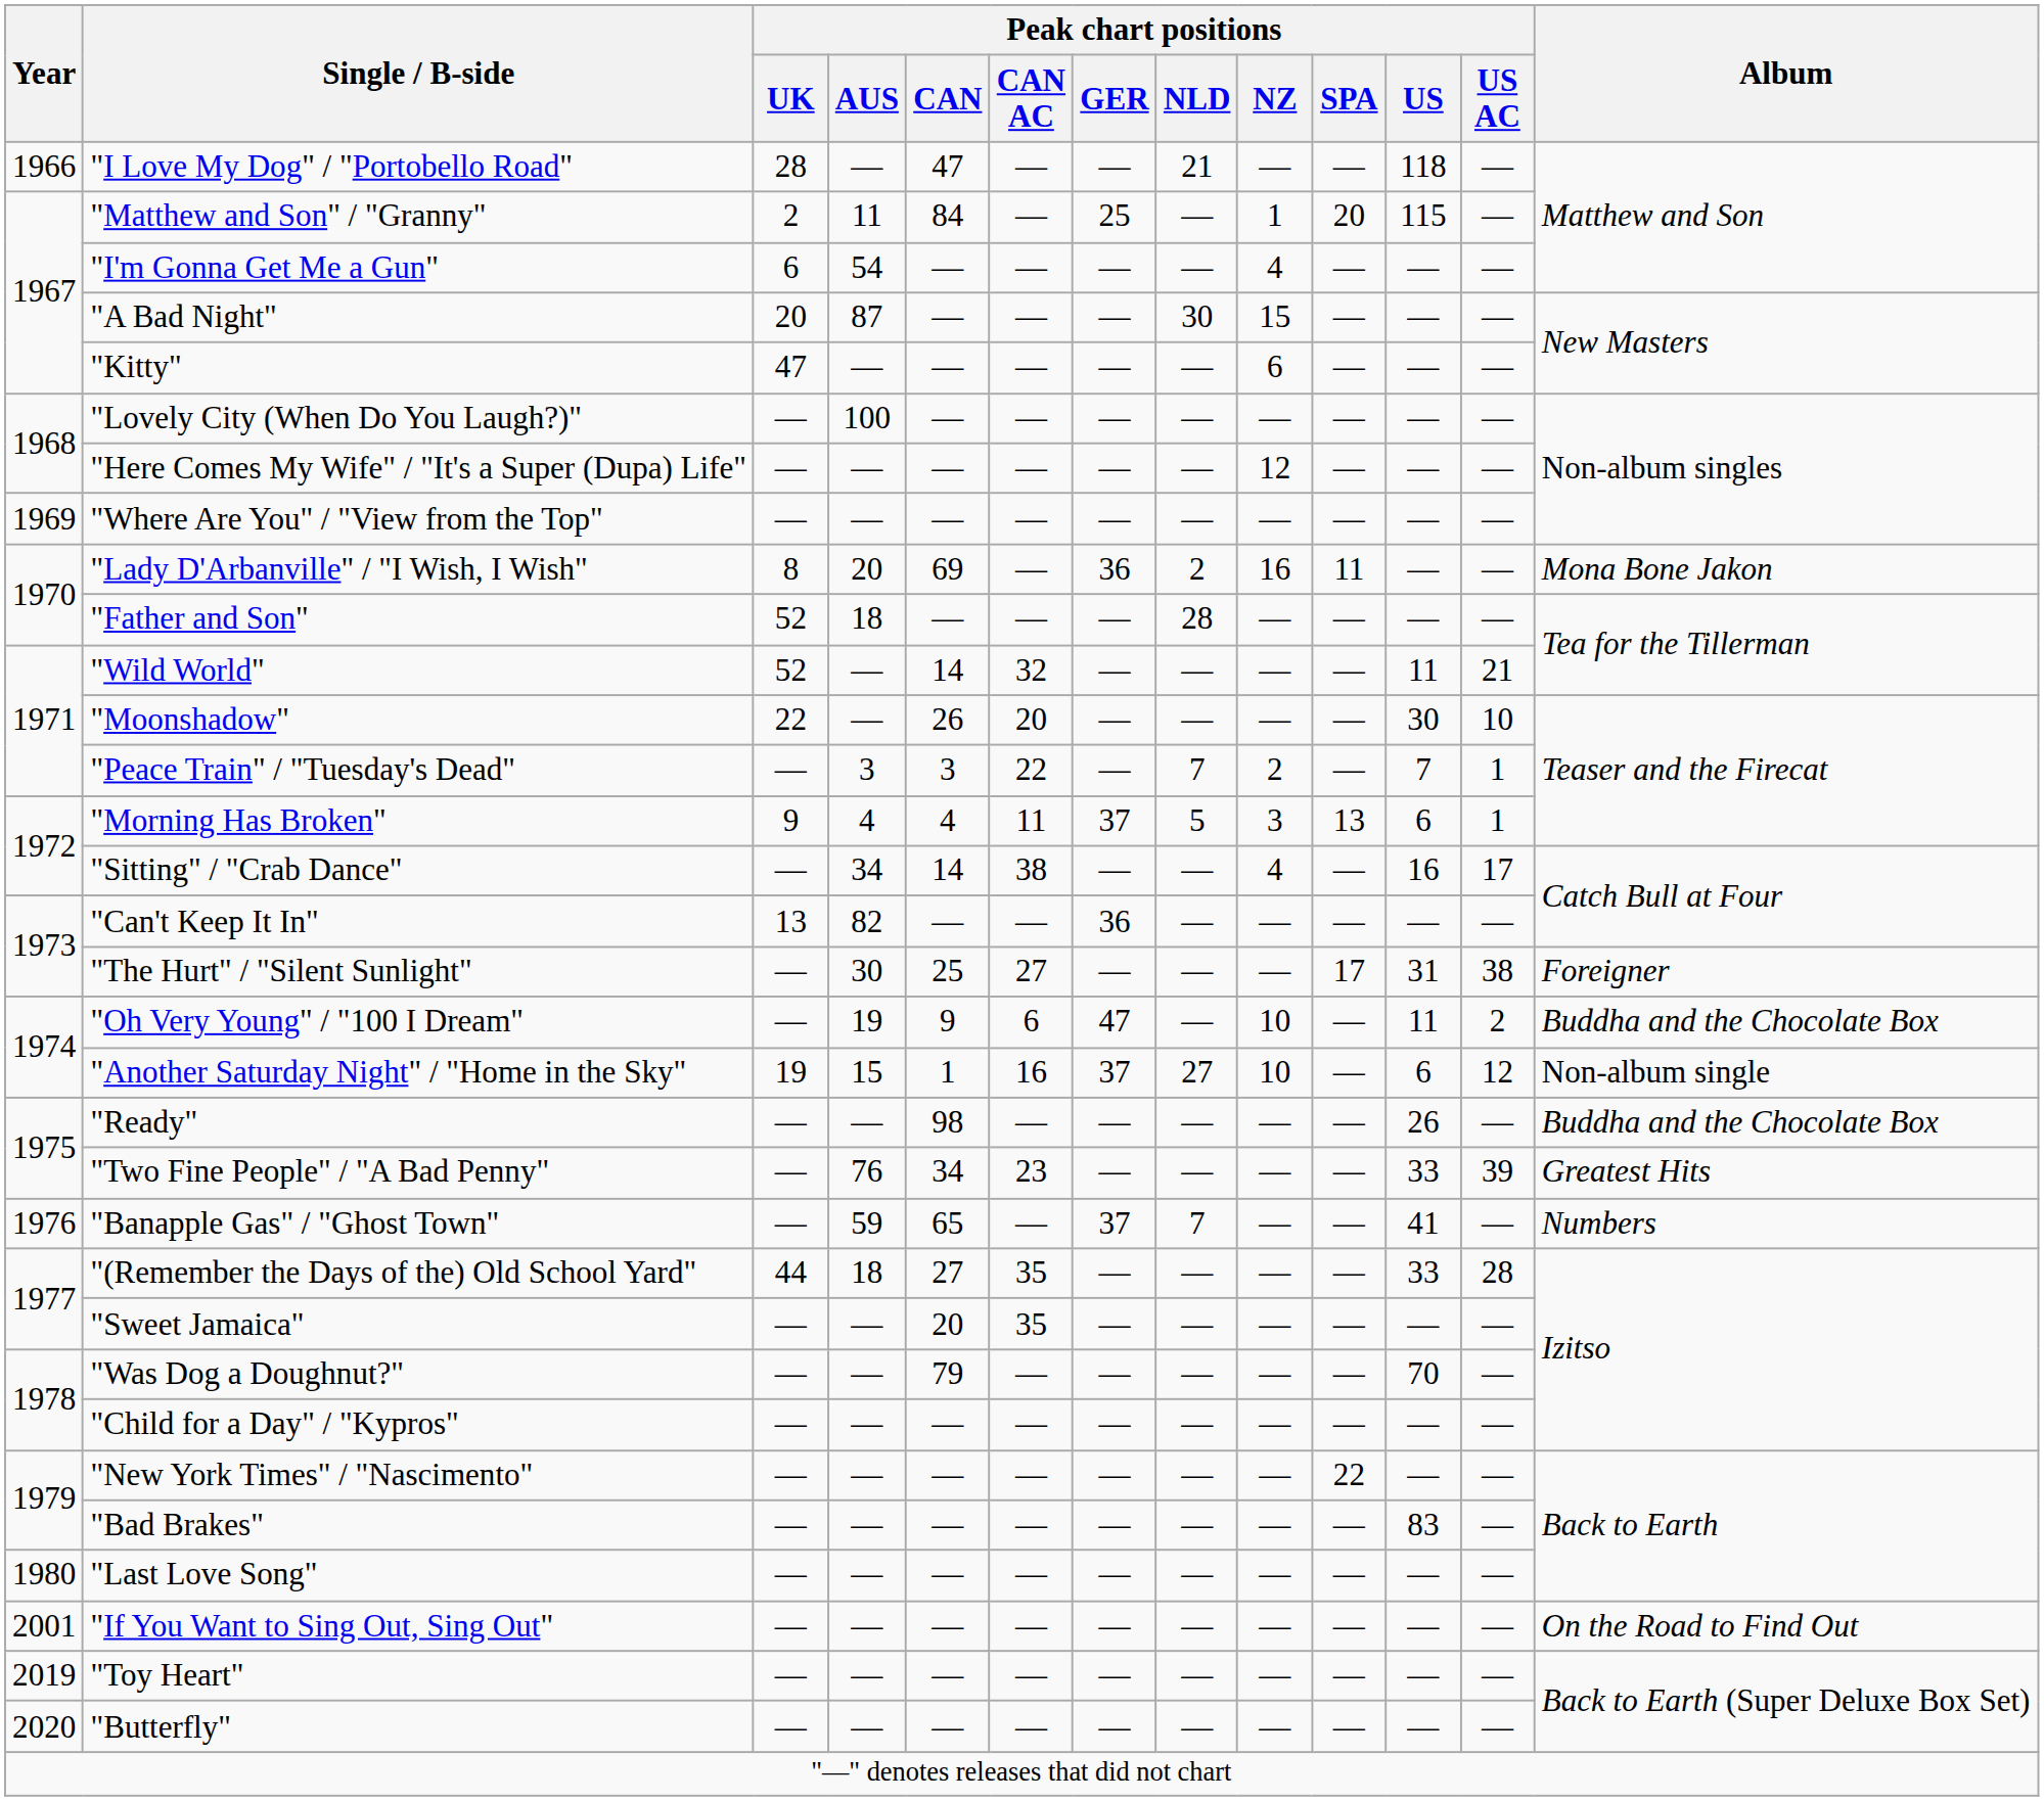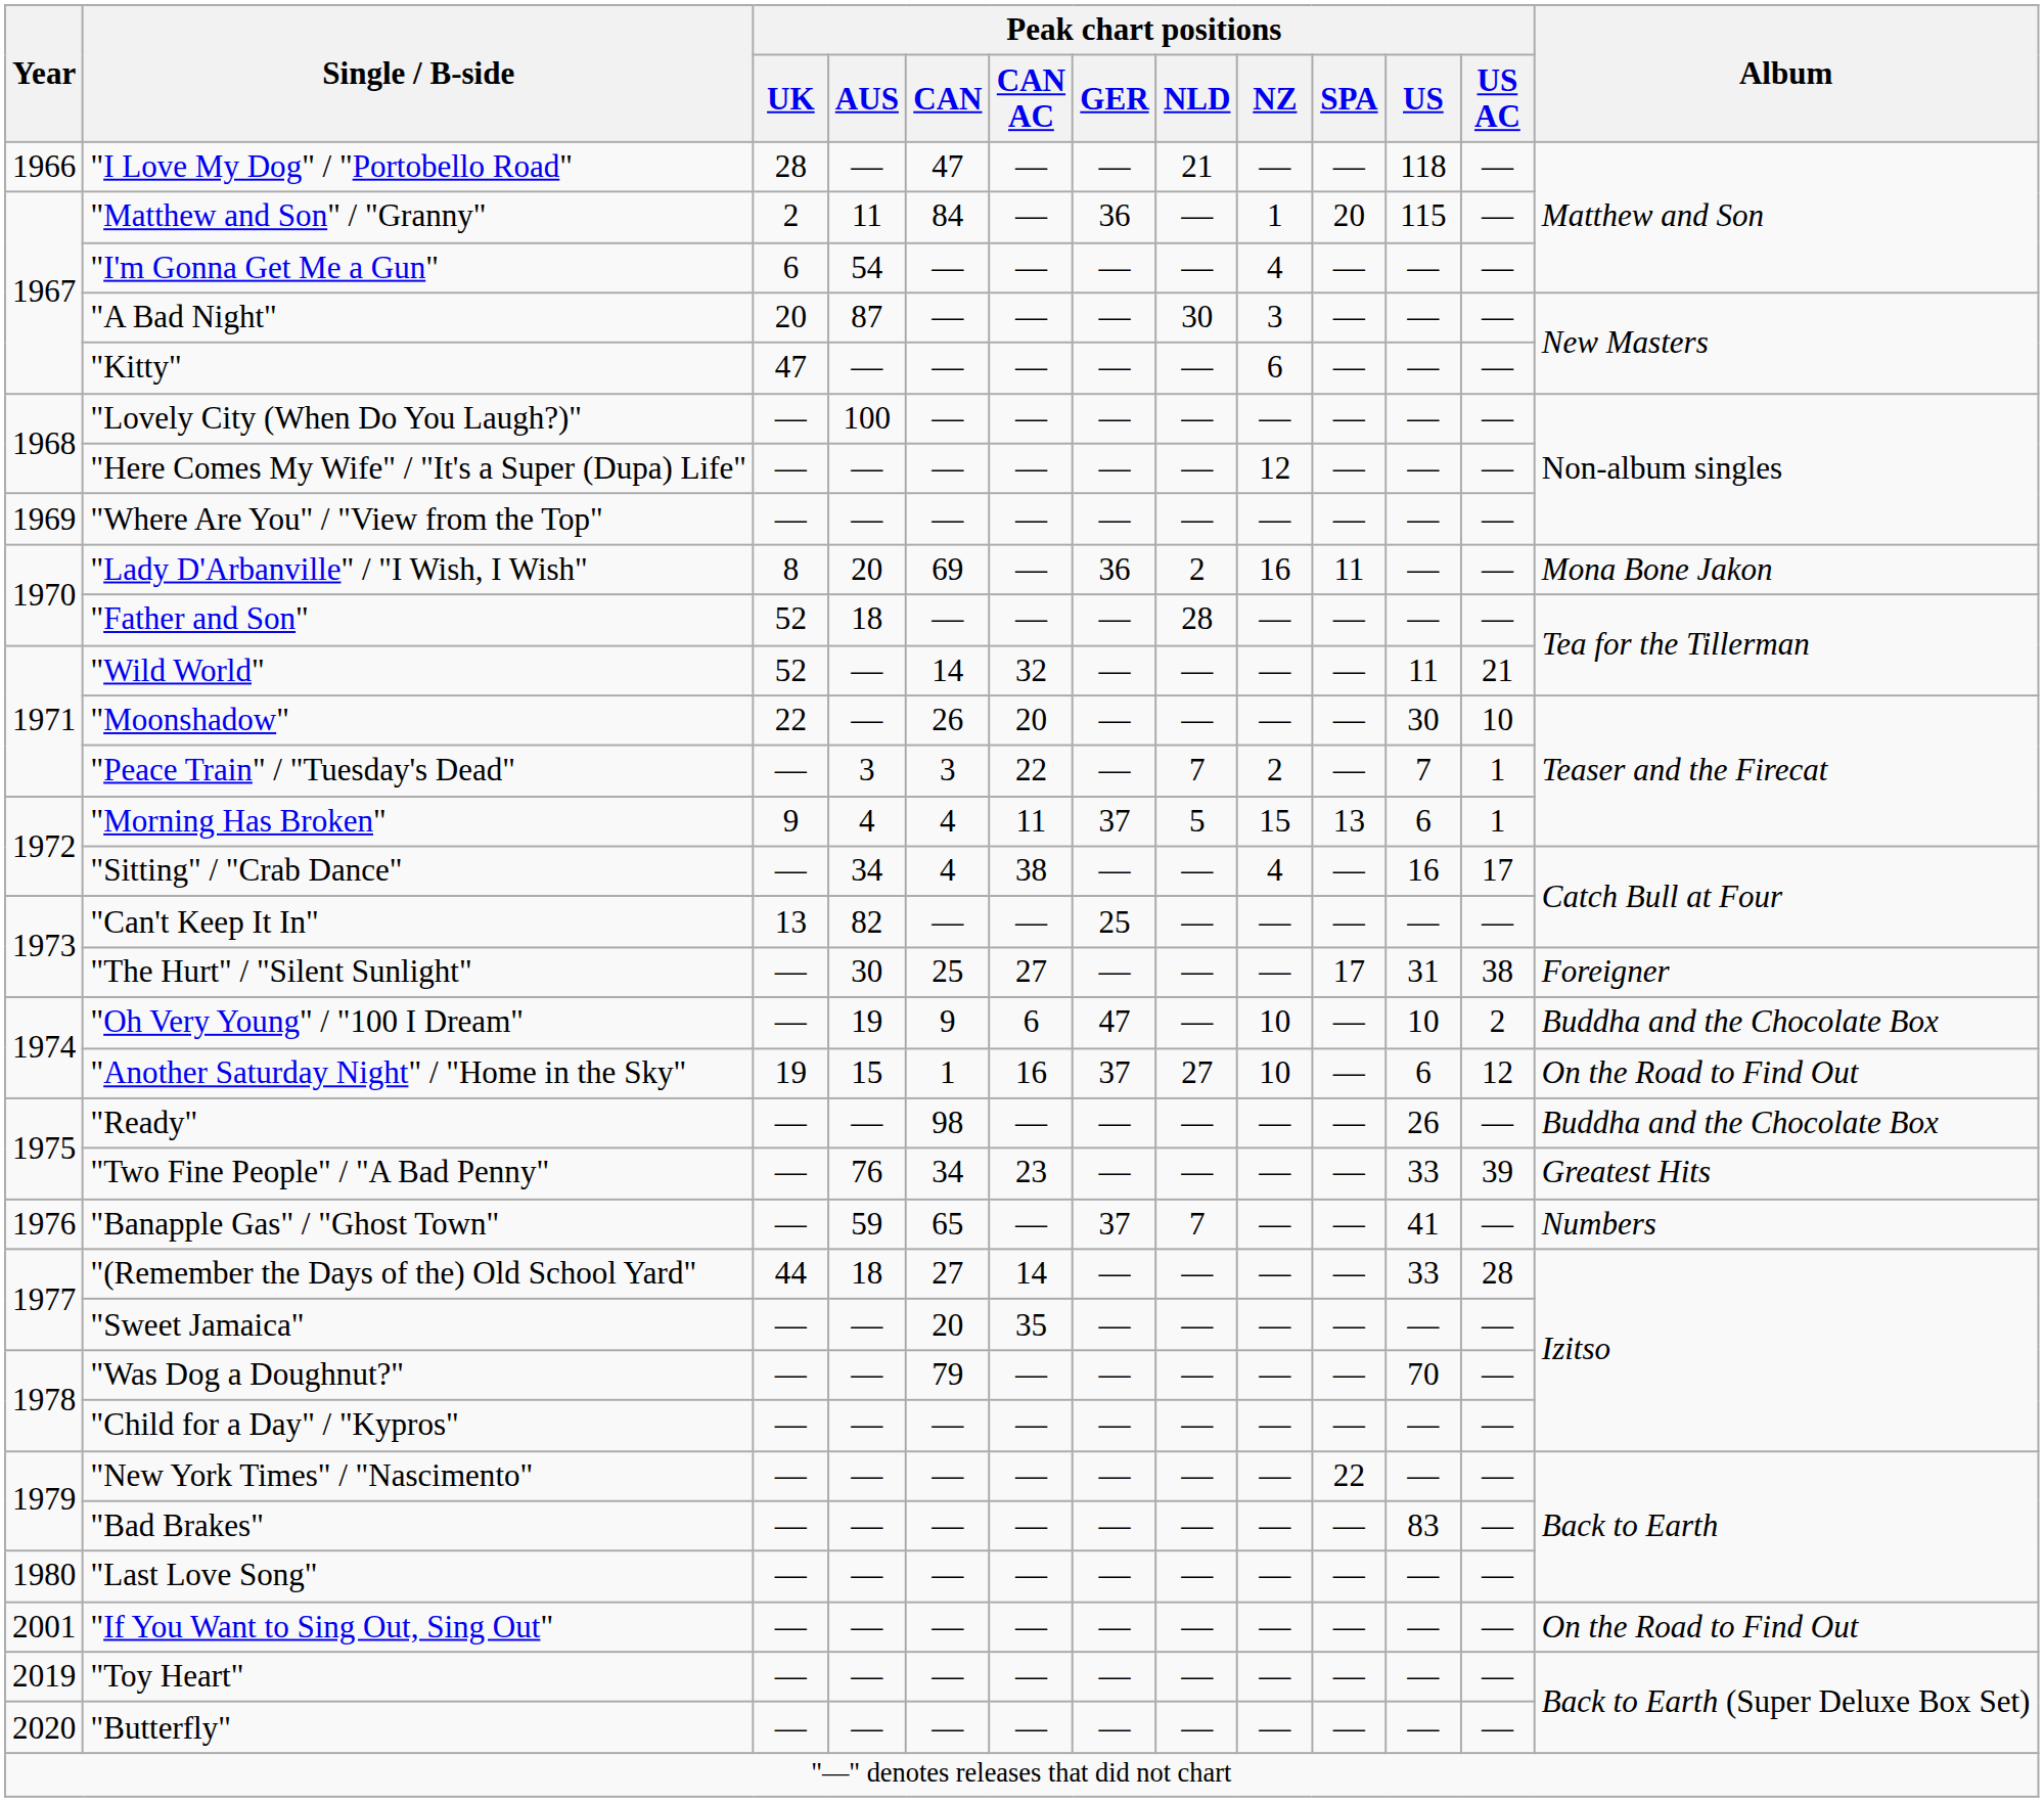"Matthew and Son" / "Granny" | Peak chart positions / GER: 25 -> 36
"A Bad Night" | Peak chart positions / NZ: 15 -> 3
"Morning Has Broken" | Peak chart positions / NZ: 3 -> 15
"Sitting" / "Crab Dance" | Peak chart positions / CAN: 14 -> 4
"Can't Keep It In" | Peak chart positions / GER: 36 -> 25
"Oh Very Young" / "100 I Dream" | Peak chart positions / US: 11 -> 10
"Another Saturday Night" / "Home in the Sky" | Album: Non-album single -> On the Road to Find Out
"(Remember the Days of the) Old School Yard" | Peak chart positions / CAN AC: 35 -> 14
